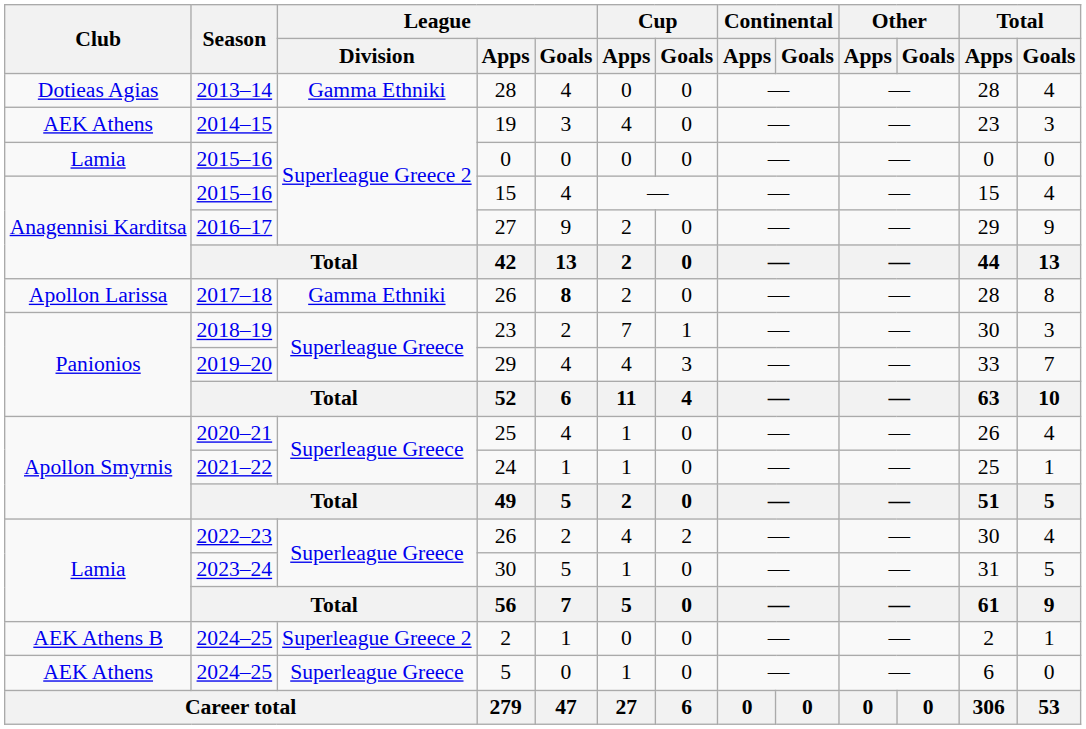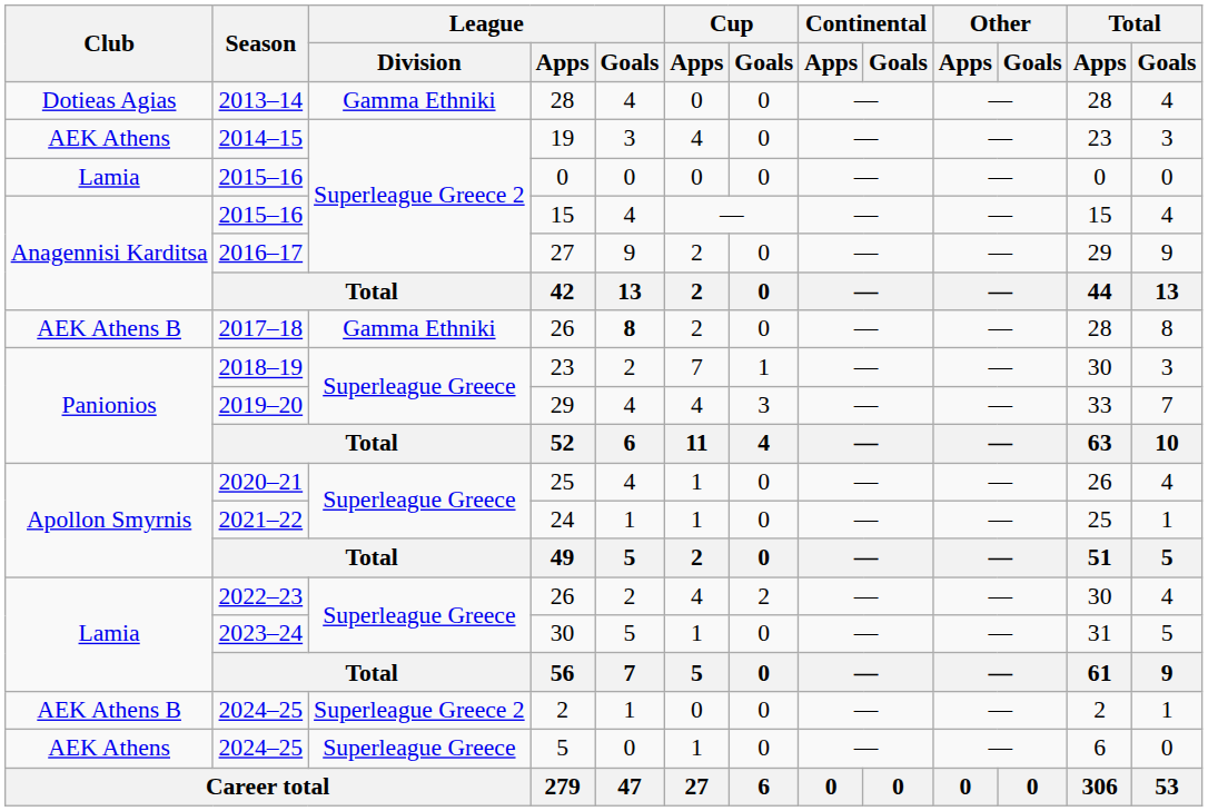2017–18 / 26 | Club: Apollon Larissa -> AEK Athens B
